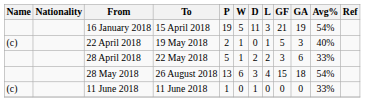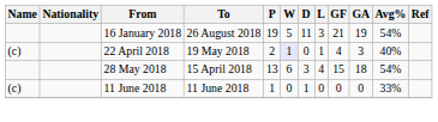16 January 2018 | To: 15 April 2018 -> 26 August 2018
22 April 2018 | W: no background -> lavender background
22 April 2018 | GF: 5 -> 4
- row: 28 April 2018 | 22 May 2018 | 5 | 1 | 2 | 2 | 3 | 6 | 33%
28 May 2018 | To: 26 August 2018 -> 15 April 2018
